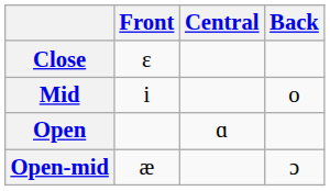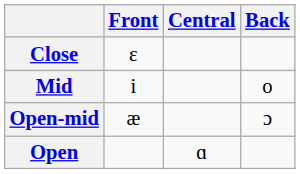rows swapped: Open-mid <-> Open
